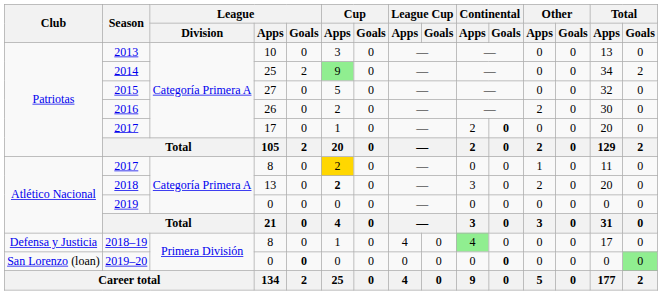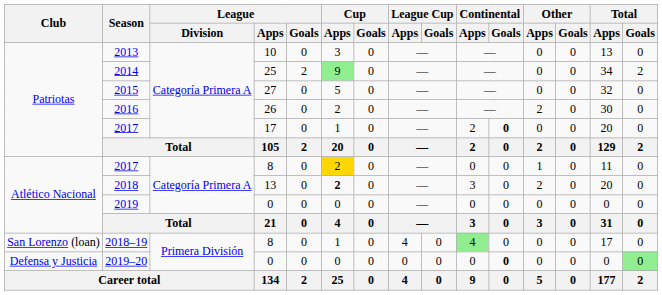2018–19 | Club: Defensa y Justicia -> San Lorenzo (loan)
2019–20 | Club: San Lorenzo (loan) -> Defensa y Justicia
2019–20 | League / Goals: bold -> normal
